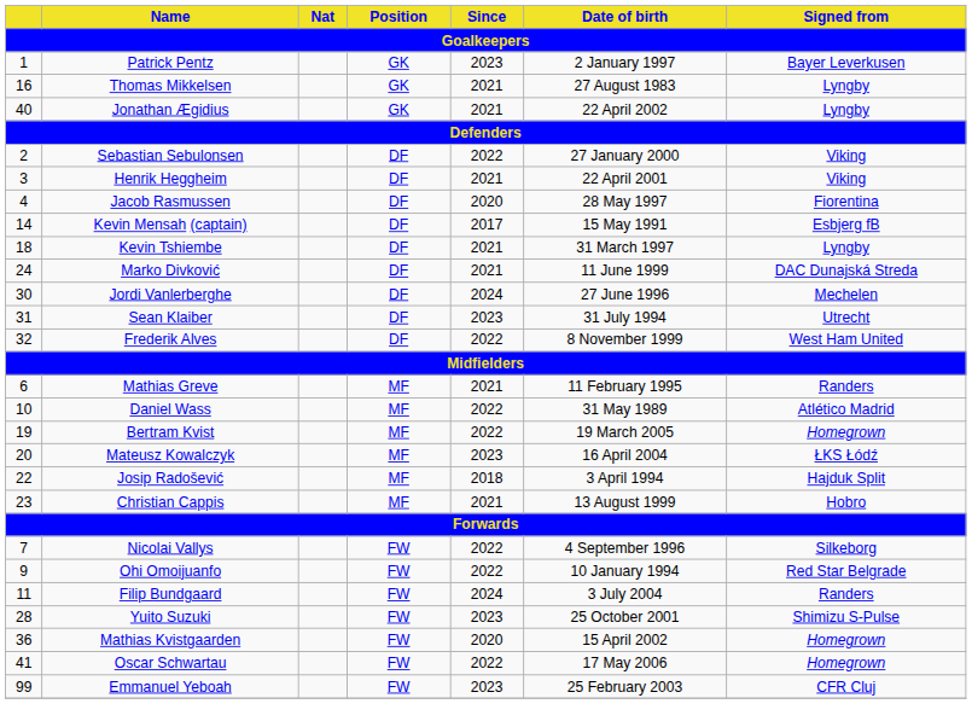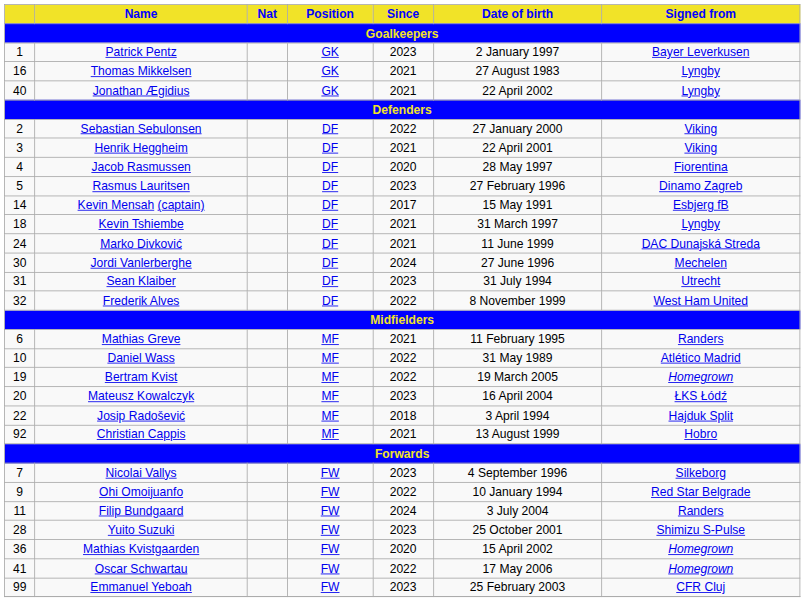+ row: 5 | Rasmus Lauritsen | DF | 2023 | 27 February 1996 | Dinamo Zagreb
Christian Cappis | column 1: 23 -> 92
Nicolai Vallys | Since: 2022 -> 2023
